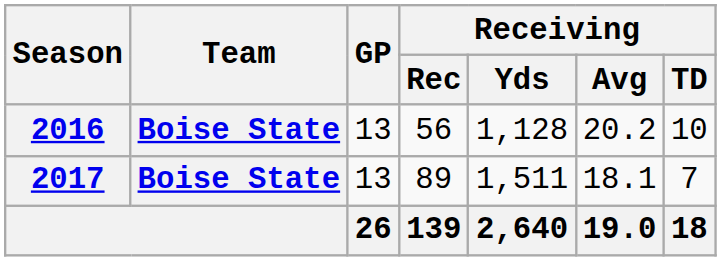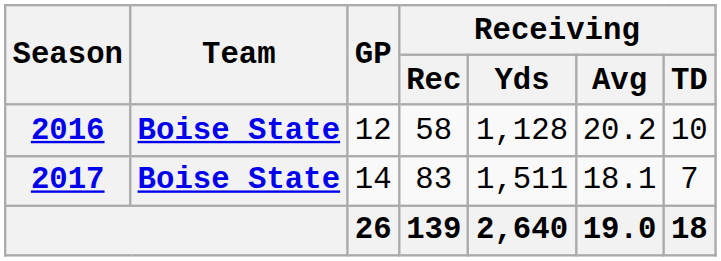2016 | GP: 13 -> 12
2016 | Receiving / Rec: 56 -> 58
2017 | GP: 13 -> 14
2017 | Receiving / Rec: 89 -> 83
